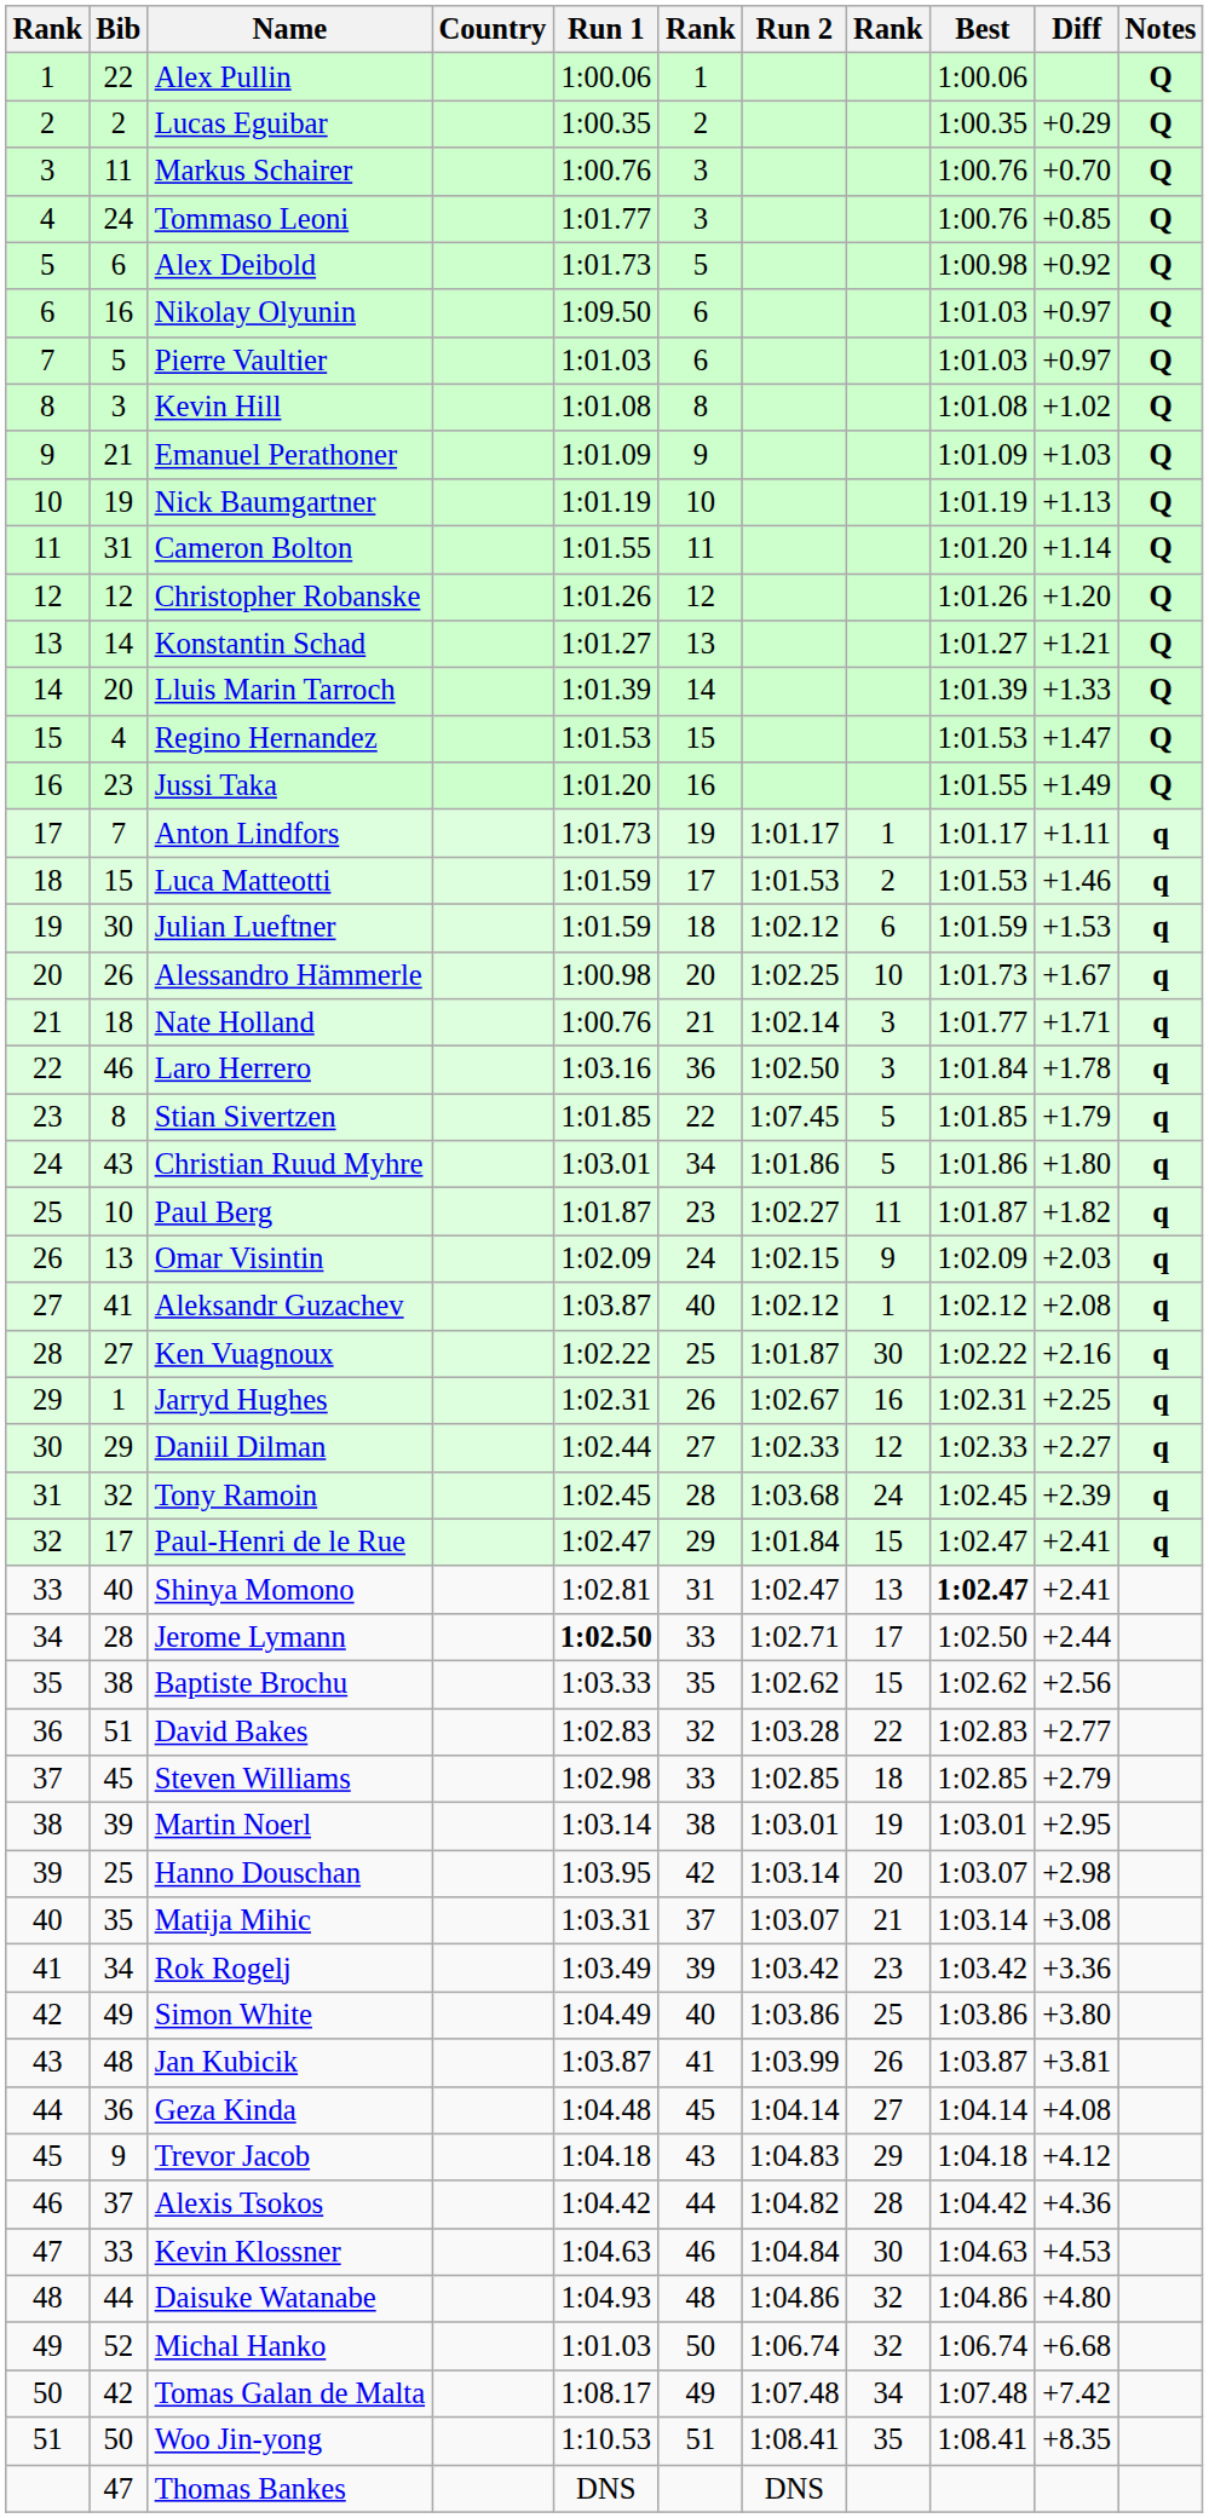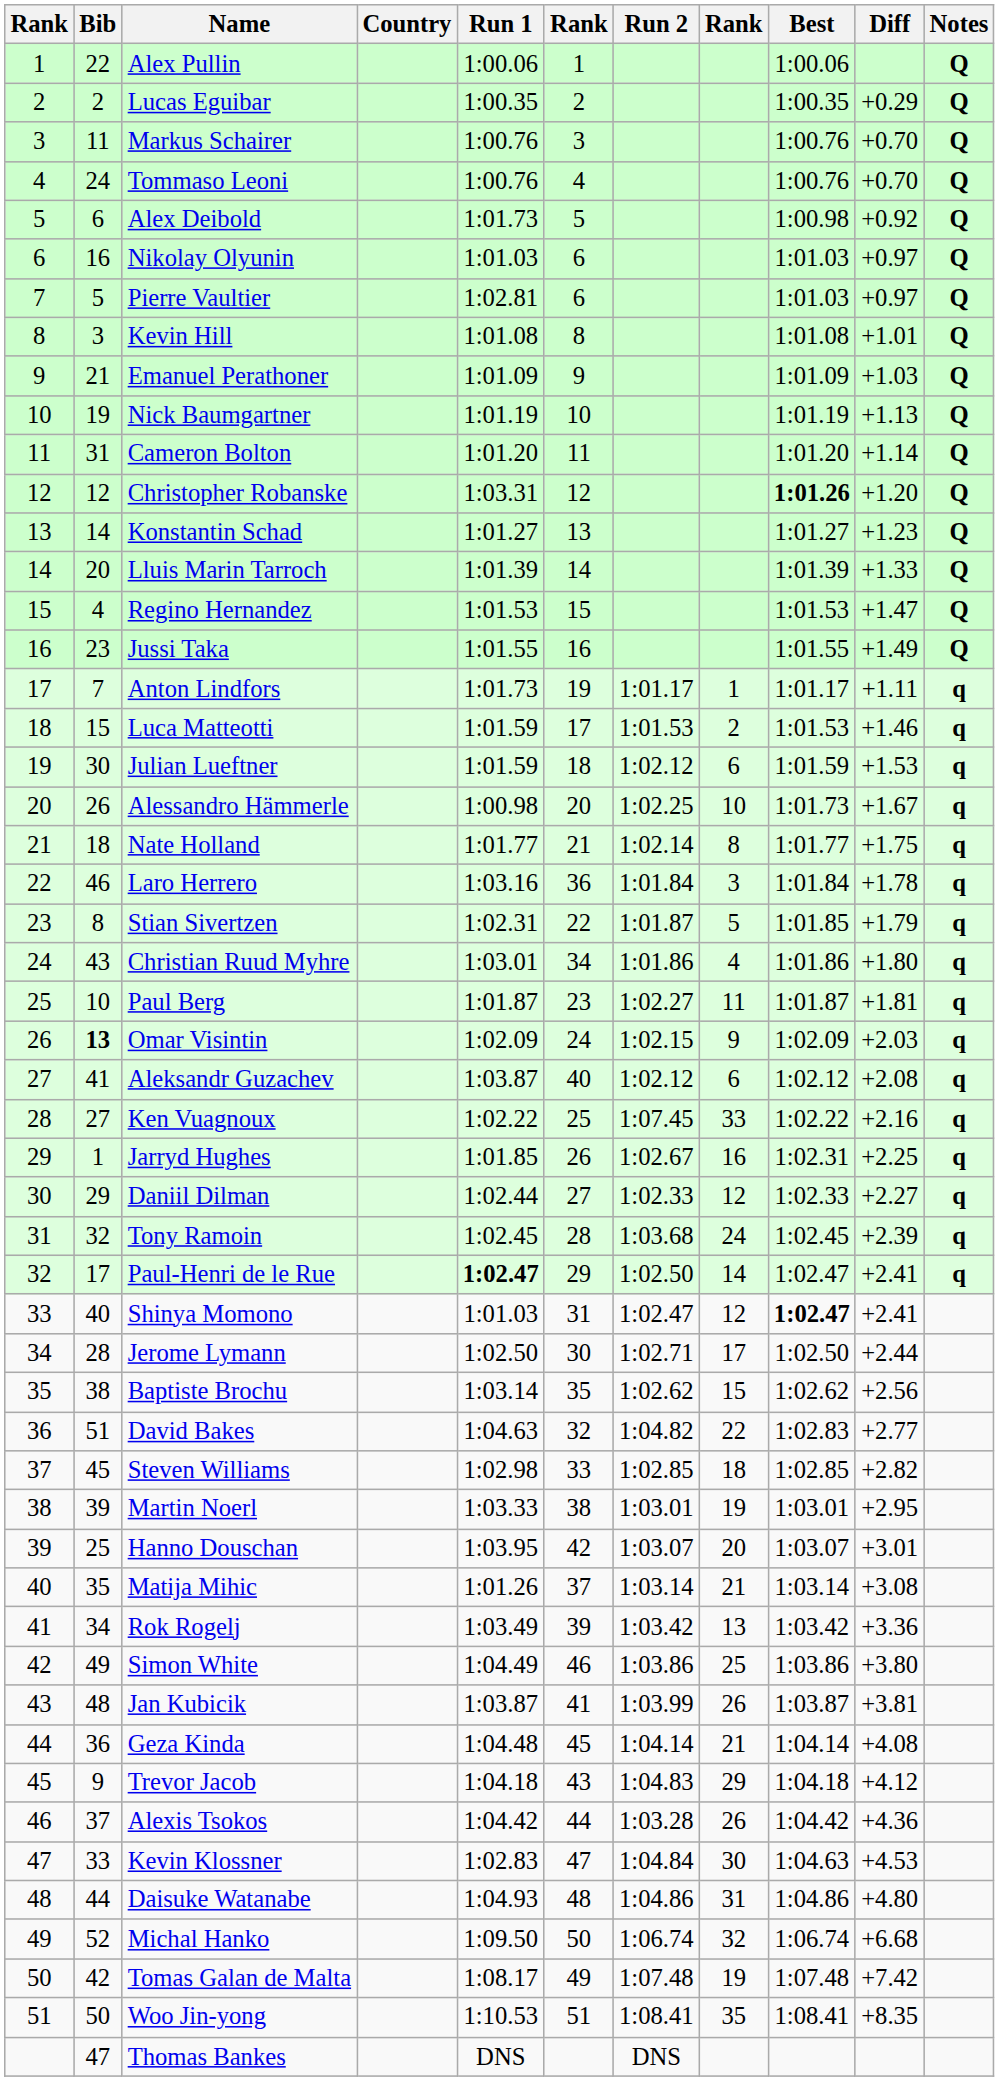Tommaso Leoni | Run 1: 1:01.77 -> 1:00.76
Tommaso Leoni | column 6: 3 -> 4
Tommaso Leoni | Diff: +0.85 -> +0.70
Nikolay Olyunin | Run 1: 1:09.50 -> 1:01.03
Pierre Vaultier | Run 1: 1:01.03 -> 1:02.81
Kevin Hill | Diff: +1.02 -> +1.01
Cameron Bolton | Run 1: 1:01.55 -> 1:01.20
Christopher Robanske | Run 1: 1:01.26 -> 1:03.31
Christopher Robanske | Best: normal -> bold
Konstantin Schad | Diff: +1.21 -> +1.23
Jussi Taka | Run 1: 1:01.20 -> 1:01.55
Nate Holland | Run 1: 1:00.76 -> 1:01.77
Nate Holland | column 8: 3 -> 8
Nate Holland | Diff: +1.71 -> +1.75
Laro Herrero | Run 2: 1:02.50 -> 1:01.84
Stian Sivertzen | Run 1: 1:01.85 -> 1:02.31
Stian Sivertzen | Run 2: 1:07.45 -> 1:01.87
Christian Ruud Myhre | column 8: 5 -> 4
Paul Berg | Diff: +1.82 -> +1.81
Omar Visintin | Bib: normal -> bold
Aleksandr Guzachev | column 8: 1 -> 6
Ken Vuagnoux | Run 2: 1:01.87 -> 1:07.45
Ken Vuagnoux | column 8: 30 -> 33
Jarryd Hughes | Run 1: 1:02.31 -> 1:01.85
Paul-Henri de le Rue | Run 1: normal -> bold
Paul-Henri de le Rue | Run 2: 1:01.84 -> 1:02.50
Paul-Henri de le Rue | column 8: 15 -> 14
Shinya Momono | Run 1: 1:02.81 -> 1:01.03
Shinya Momono | column 8: 13 -> 12
Jerome Lymann | Run 1: bold -> normal
Jerome Lymann | column 6: 33 -> 30
Baptiste Brochu | Run 1: 1:03.33 -> 1:03.14
David Bakes | Run 1: 1:02.83 -> 1:04.63
David Bakes | Run 2: 1:03.28 -> 1:04.82
Steven Williams | Diff: +2.79 -> +2.82
Martin Noerl | Run 1: 1:03.14 -> 1:03.33
Hanno Douschan | Run 2: 1:03.14 -> 1:03.07
Hanno Douschan | Diff: +2.98 -> +3.01
Matija Mihic | Run 1: 1:03.31 -> 1:01.26
Matija Mihic | Run 2: 1:03.07 -> 1:03.14
Rok Rogelj | column 8: 23 -> 13
Simon White | column 6: 40 -> 46
Geza Kinda | column 8: 27 -> 21
Alexis Tsokos | Run 2: 1:04.82 -> 1:03.28
Alexis Tsokos | column 8: 28 -> 26
Kevin Klossner | Run 1: 1:04.63 -> 1:02.83
Kevin Klossner | column 6: 46 -> 47
Daisuke Watanabe | column 8: 32 -> 31
Michal Hanko | Run 1: 1:01.03 -> 1:09.50
Tomas Galan de Malta | column 8: 34 -> 19
